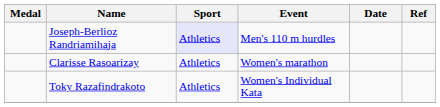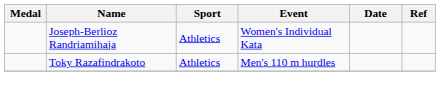Joseph-Berlioz Randriamihaja | Sport: lavender background -> no background
Joseph-Berlioz Randriamihaja | Event: Men's 110 m hurdles -> Women's Individual Kata
- row: Clarisse Rasoarizay | Athletics | Women's marathon
Toky Razafindrakoto | Event: Women's Individual Kata -> Men's 110 m hurdles
